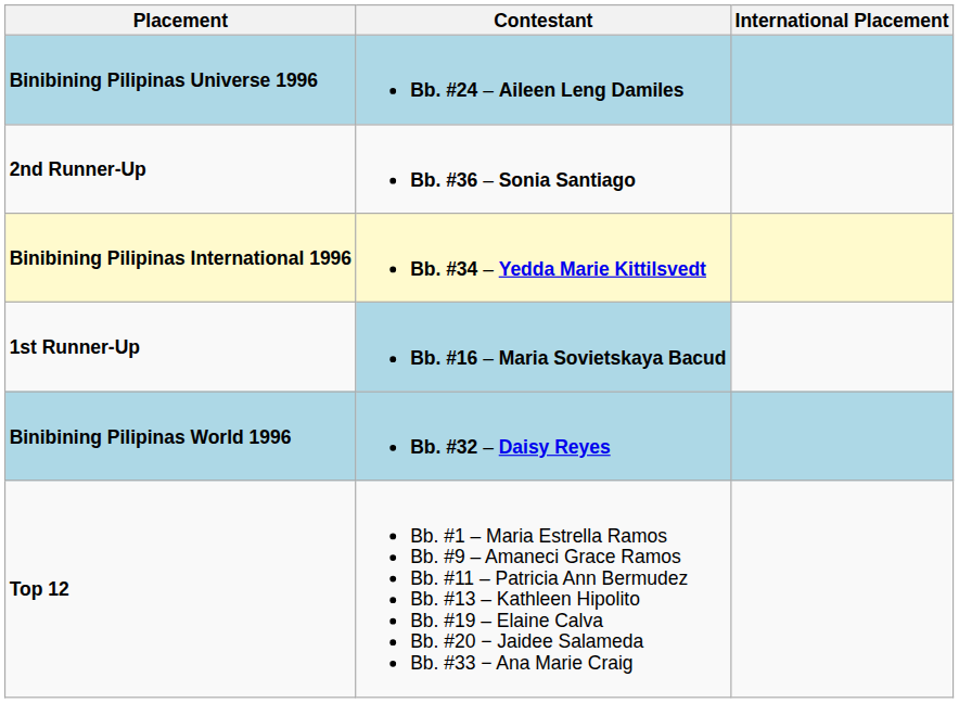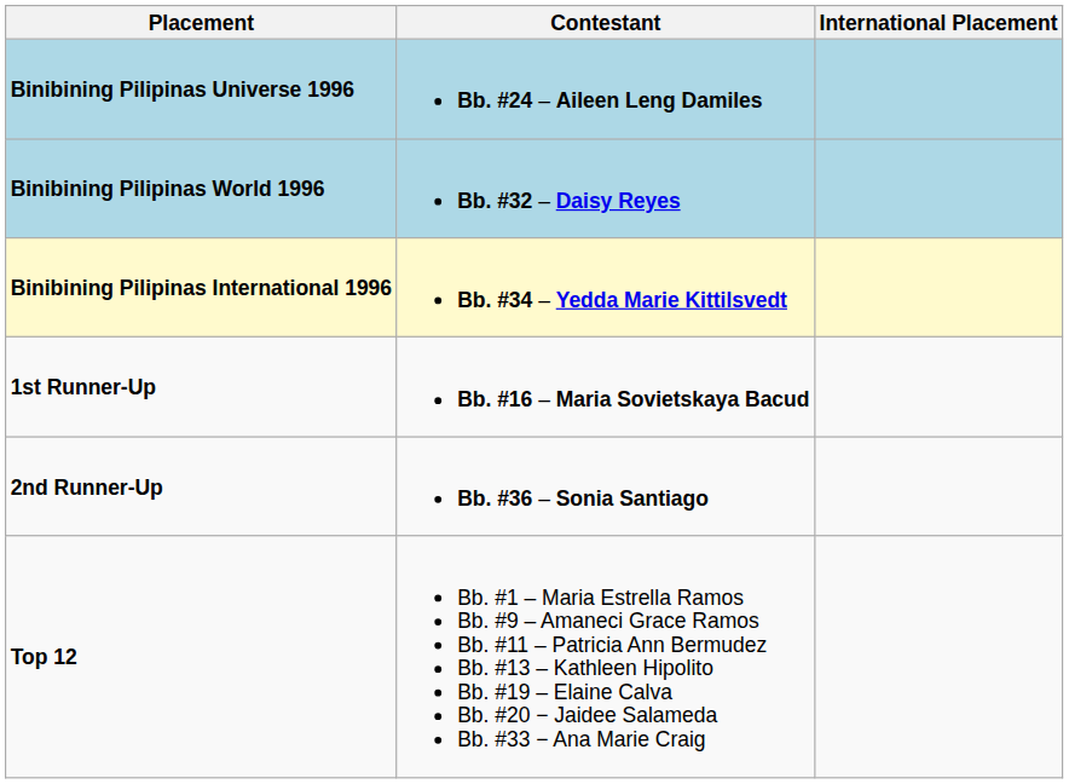rows swapped: Binibining Pilipinas World 1996 <-> 2nd Runner-Up
1st Runner-Up | Contestant: lightblue background -> no background
